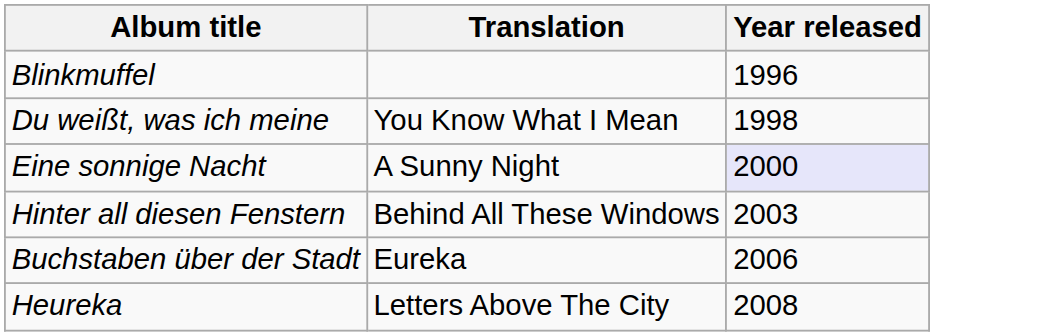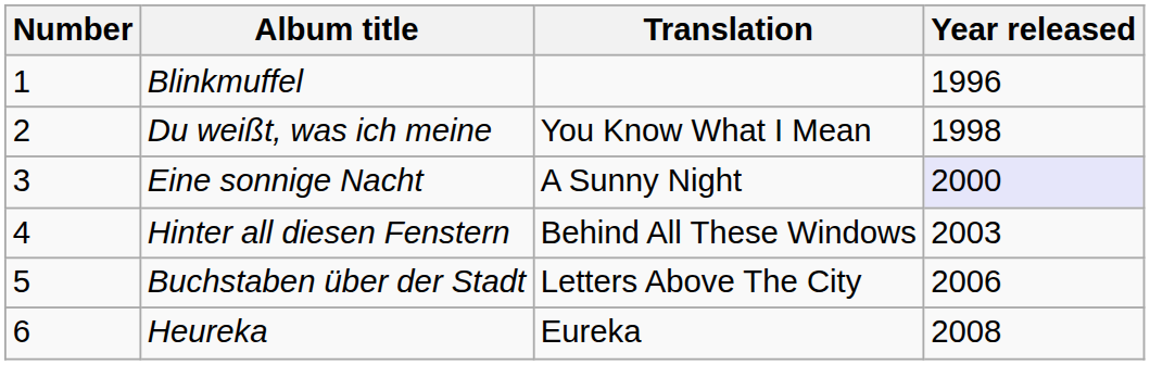+ column: Number | 1 | 2 | 3 | 4 | 5 | 6
Buchstaben über der Stadt | Translation: Eureka -> Letters Above The City
Heureka | Translation: Letters Above The City -> Eureka
